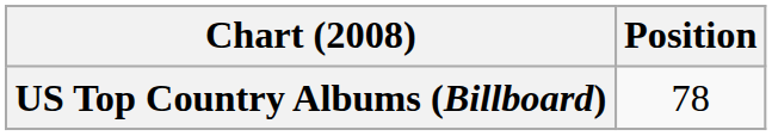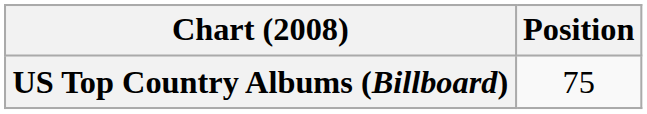US Top Country Albums (Billboard) | Position: 78 -> 75
